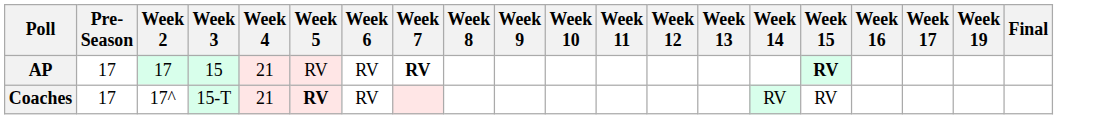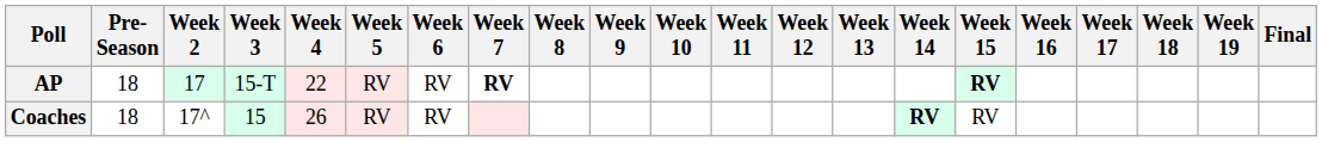+ column: Week 18
AP | Pre- Season: 17 -> 18
AP | Week 3: 15 -> 15-T
AP | Week 4: 21 -> 22
Coaches | Pre- Season: 17 -> 18
Coaches | Week 3: 15-T -> 15
Coaches | Week 4: 21 -> 26
Coaches | Week 5: bold -> normal
Coaches | Week 14: normal -> bold
